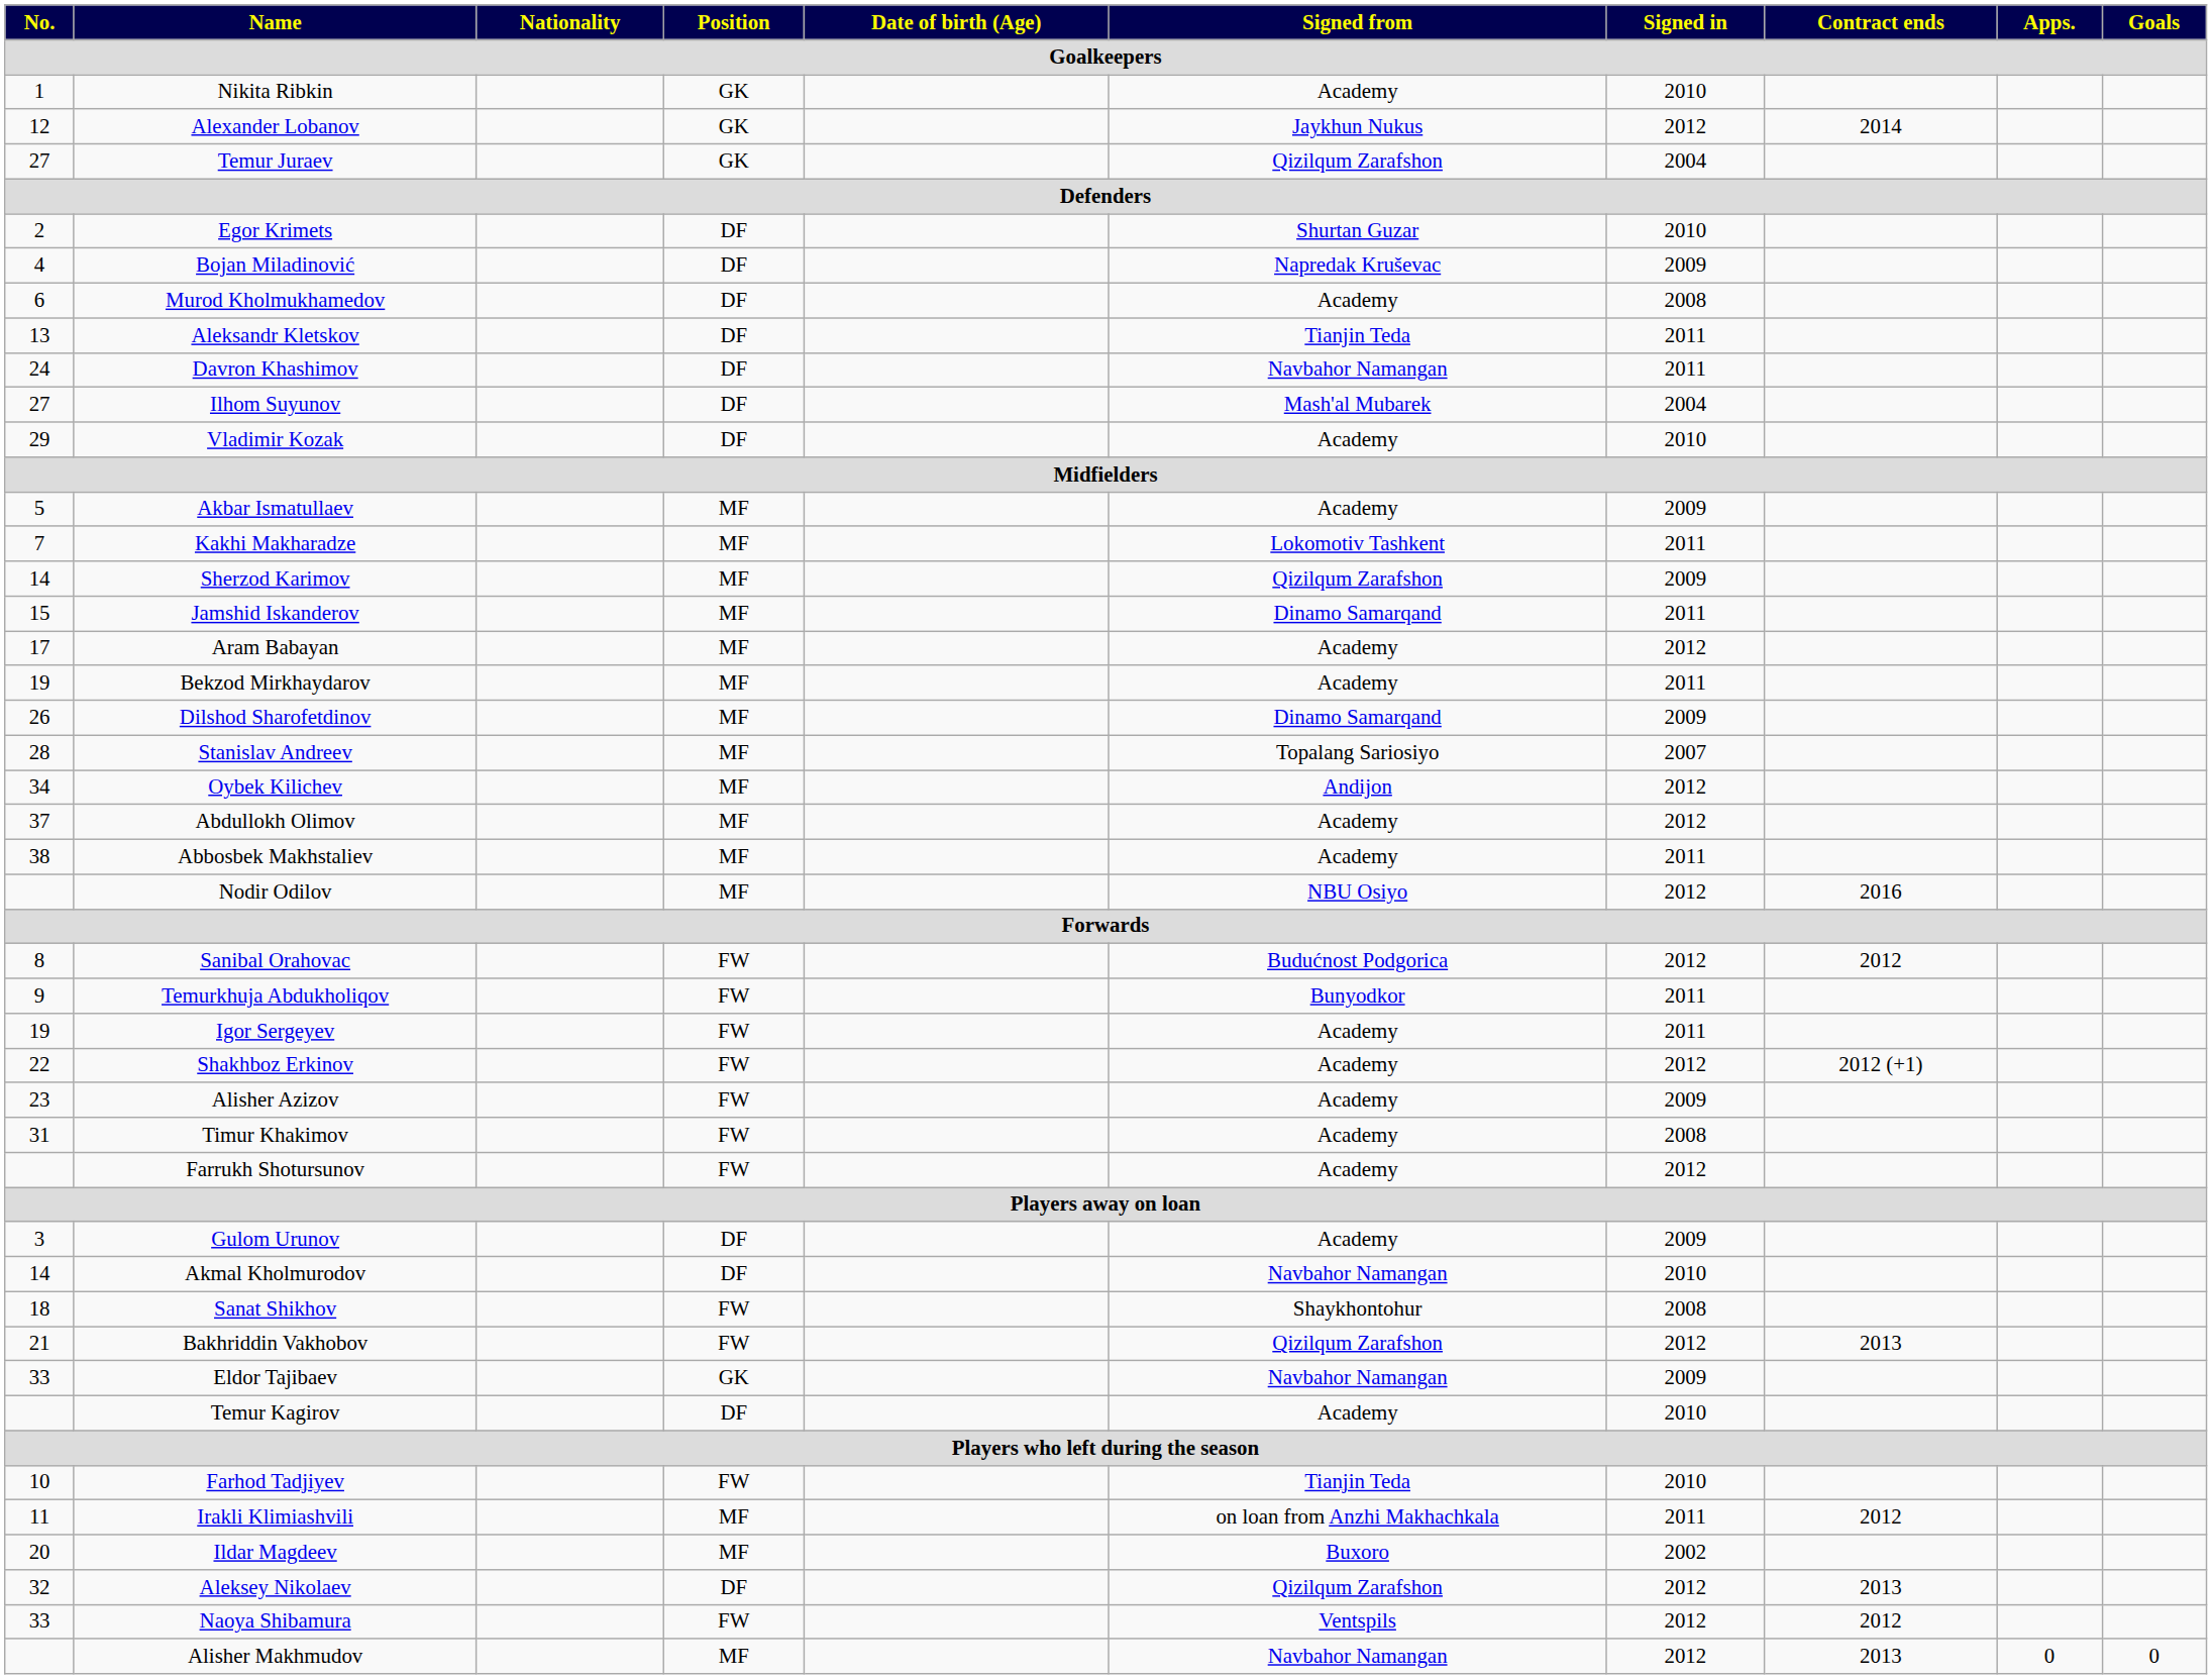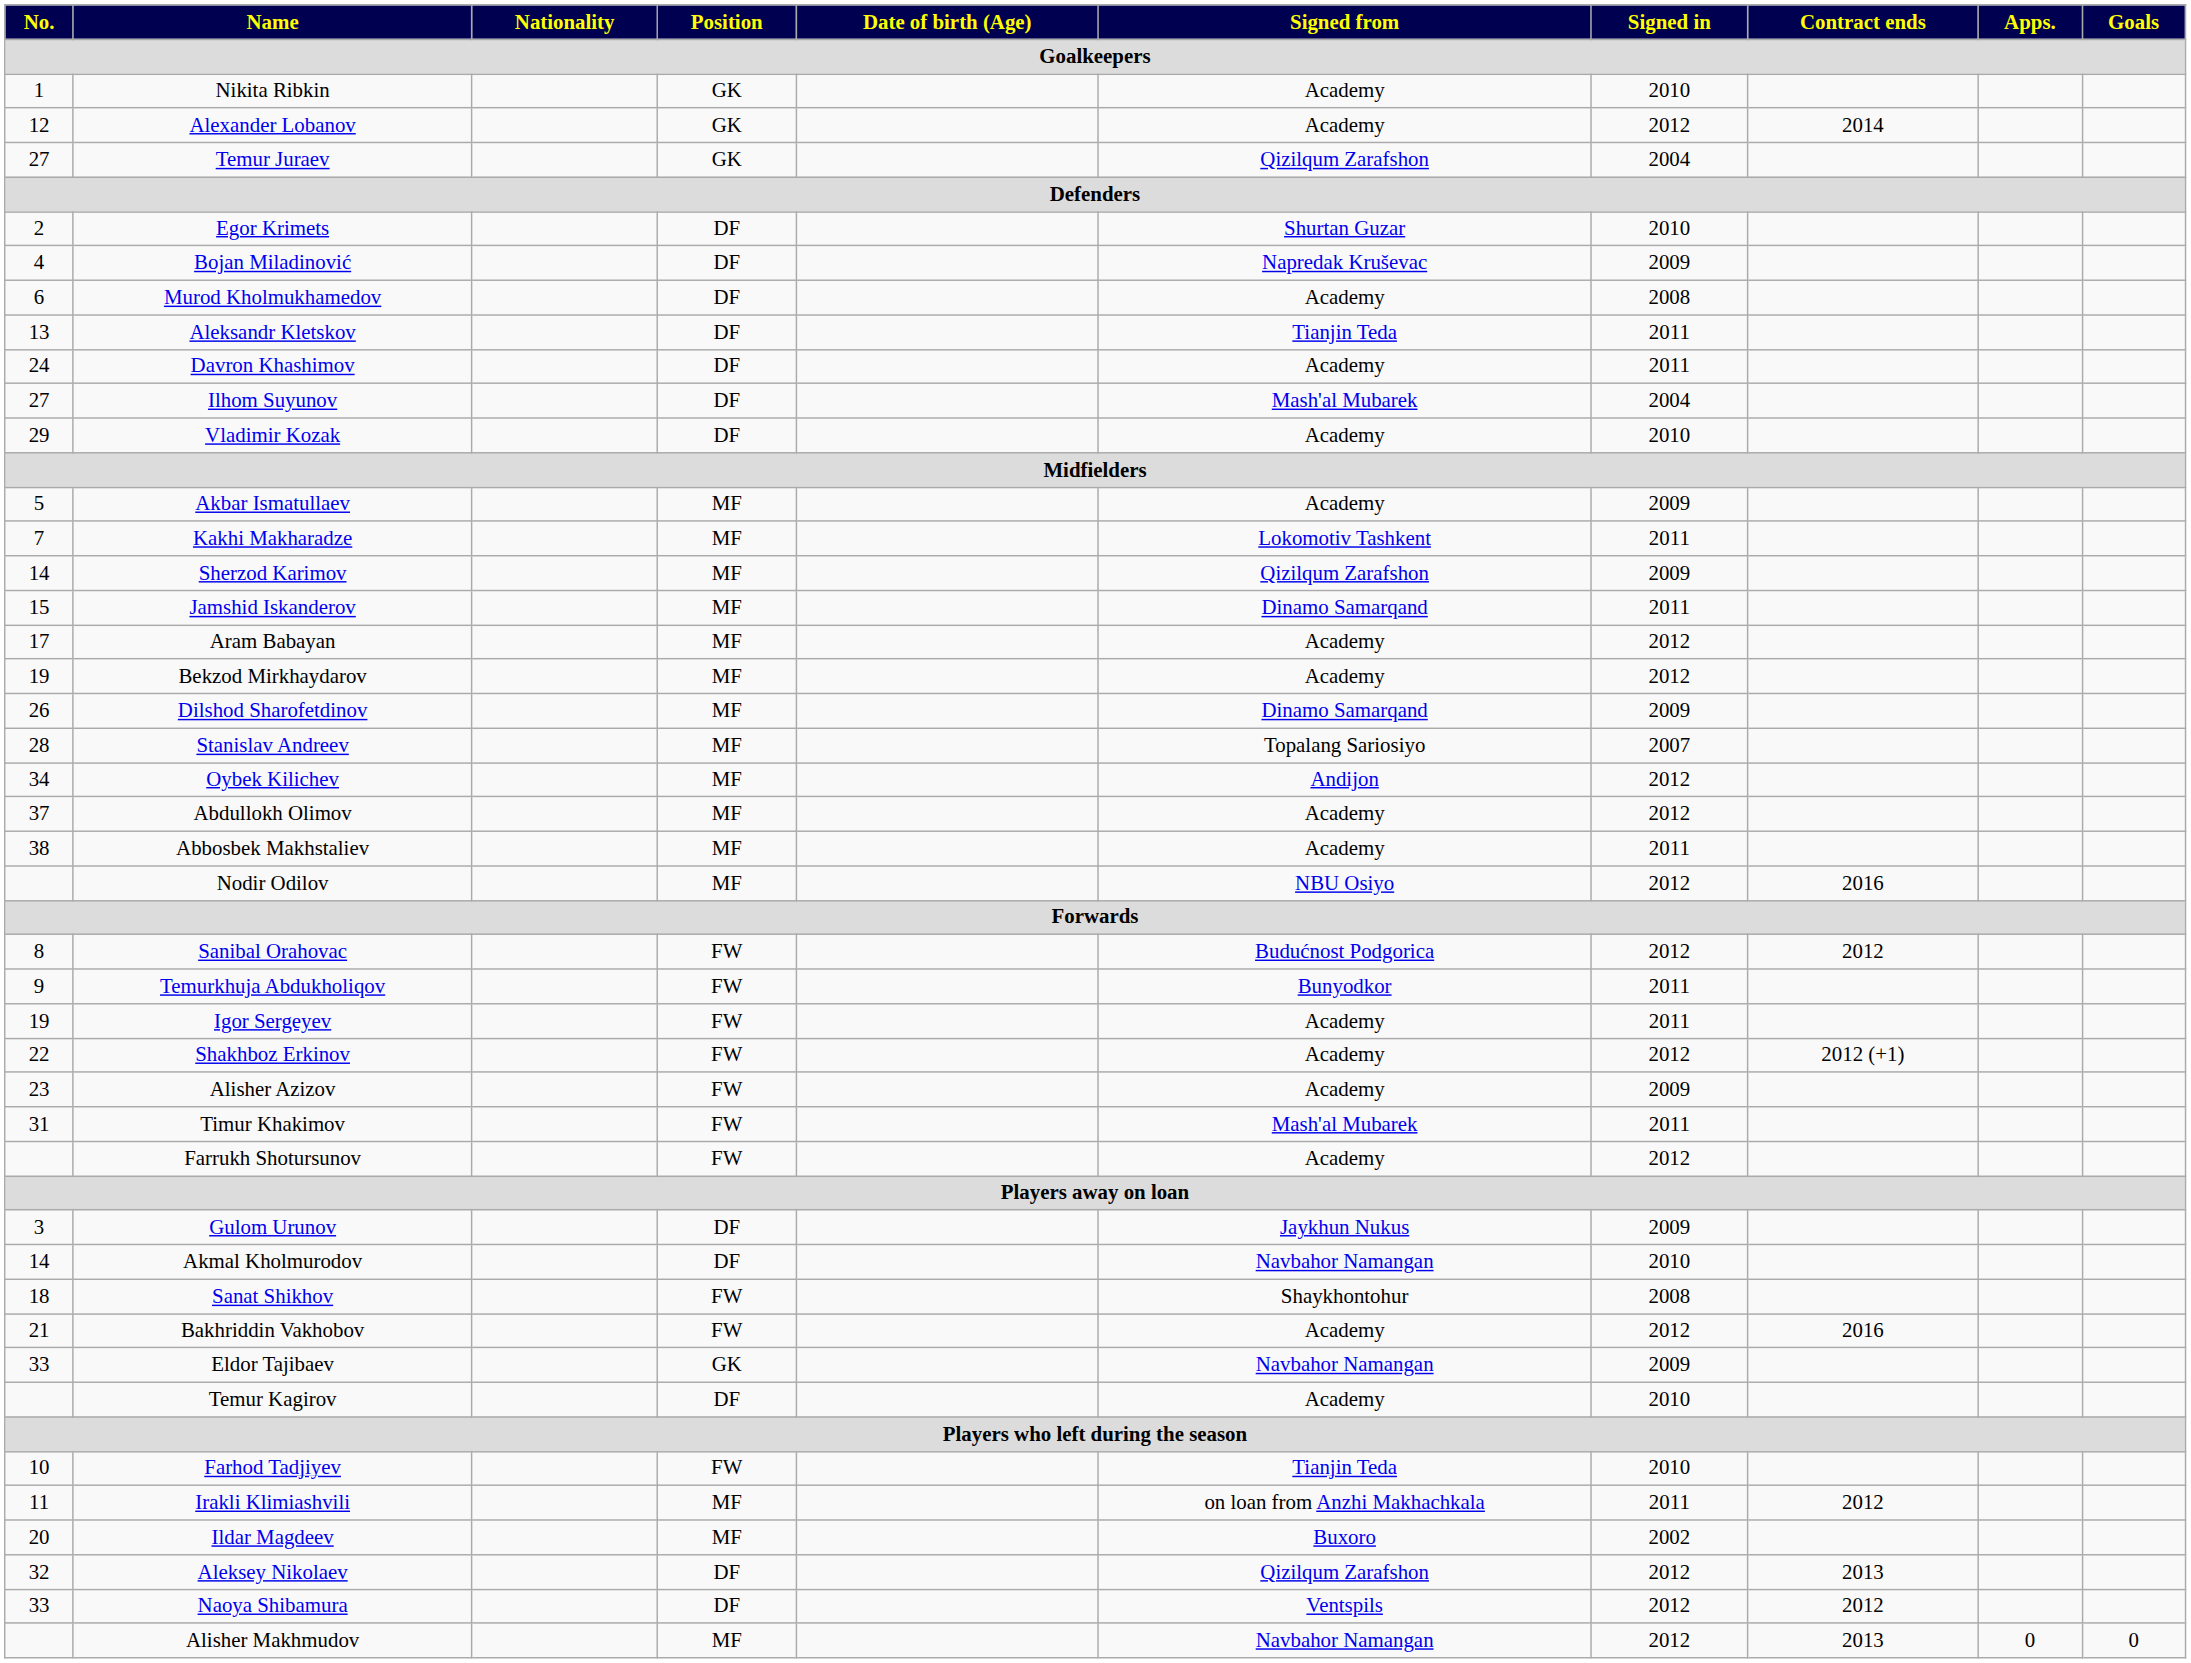Alexander Lobanov | Signed from: Jaykhun Nukus -> Academy
Davron Khashimov | Signed from: Navbahor Namangan -> Academy
Bekzod Mirkhaydarov | Signed in: 2011 -> 2012
Timur Khakimov | Signed from: Academy -> Mash'al Mubarek
Timur Khakimov | Signed in: 2008 -> 2011
Gulom Urunov | Signed from: Academy -> Jaykhun Nukus
Bakhriddin Vakhobov | Signed from: Qizilqum Zarafshon -> Academy
Bakhriddin Vakhobov | Contract ends: 2013 -> 2016
Naoya Shibamura | Position: FW -> DF
